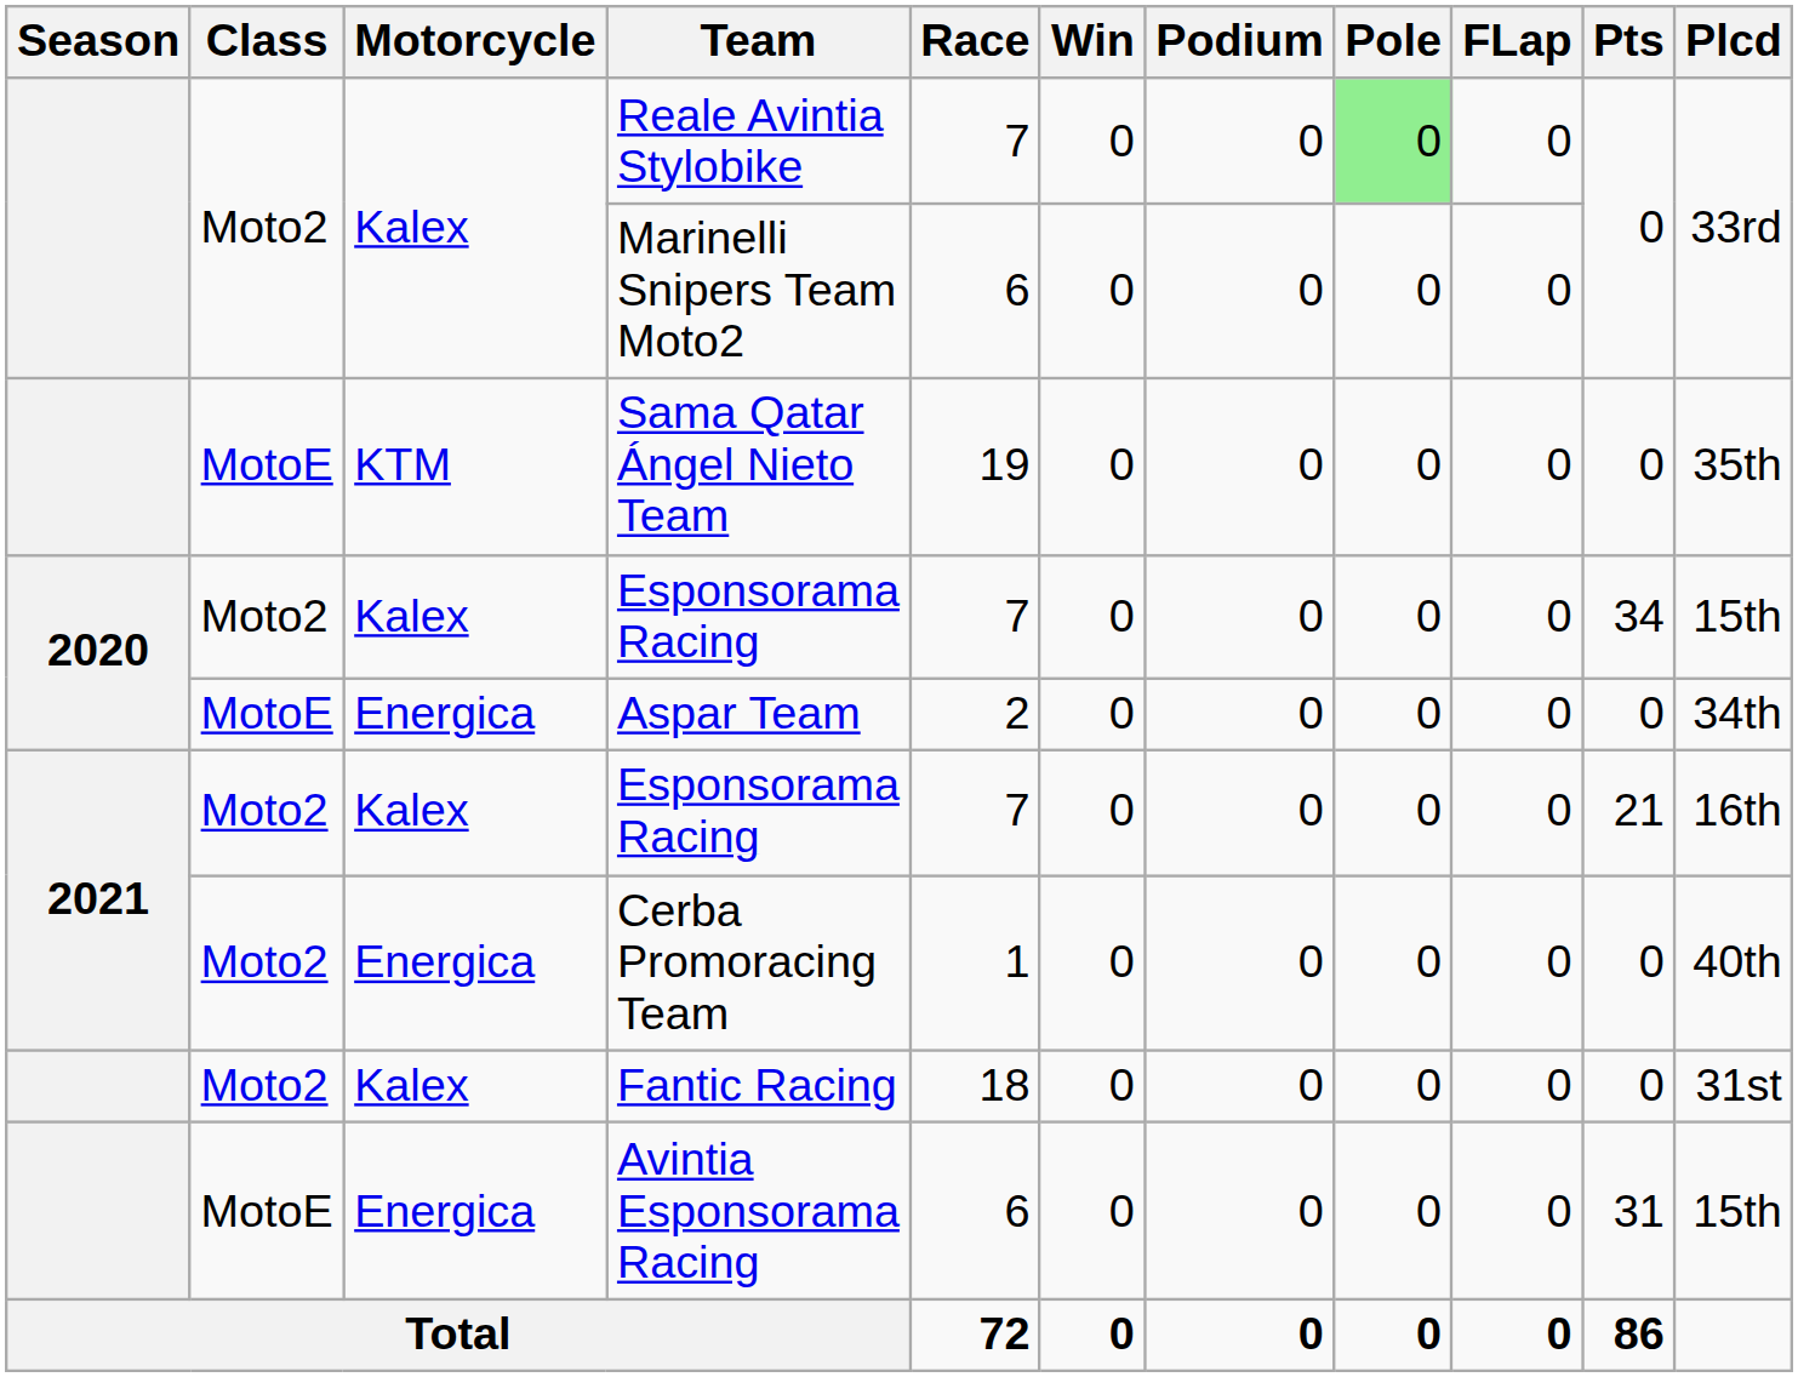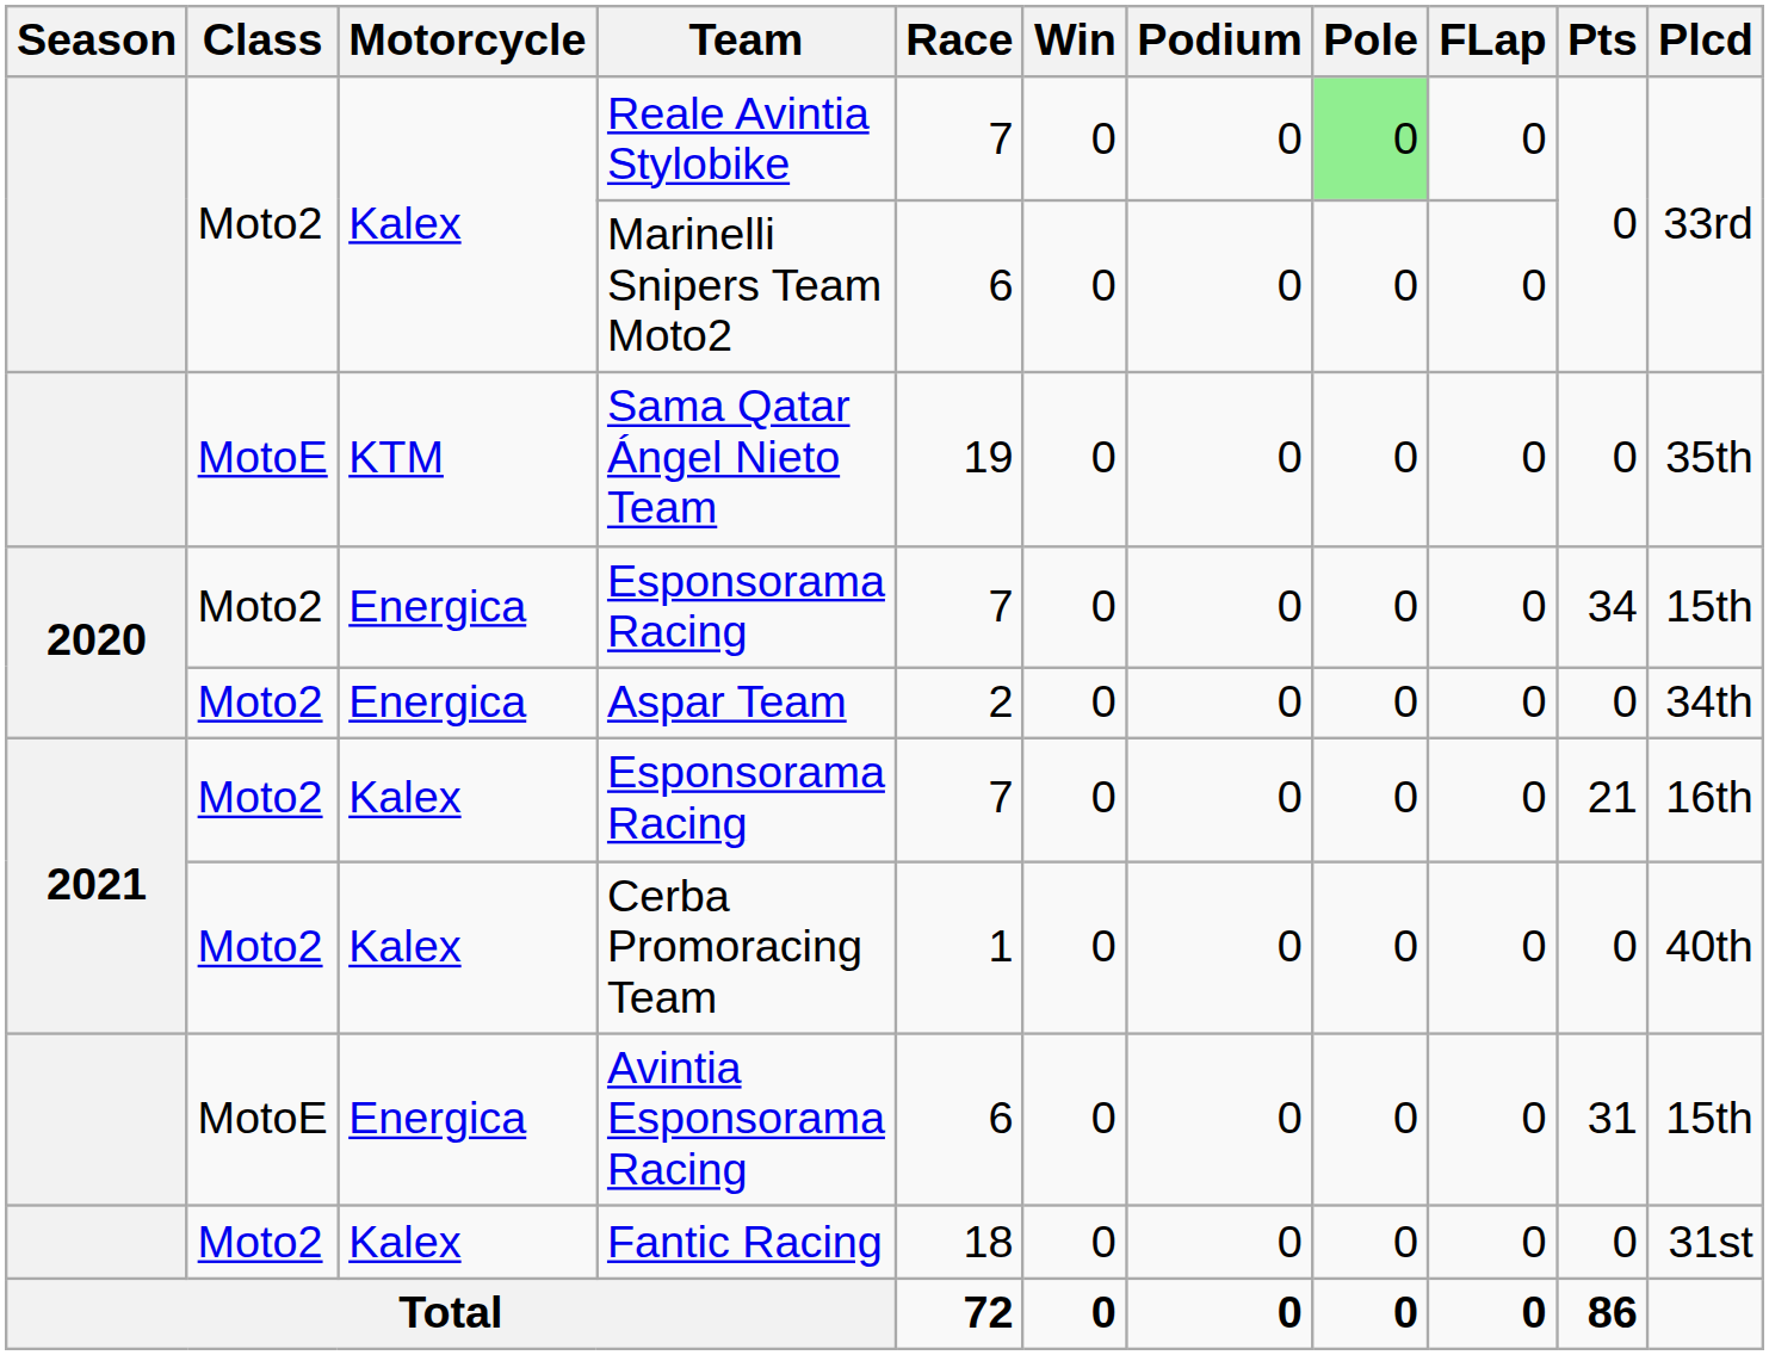2020 / Esponsorama Racing | Motorcycle: Kalex -> Energica
Aspar Team | Class: MotoE -> Moto2
Cerba Promoracing Team | Motorcycle: Energica -> Kalex
rows swapped: Avintia Esponsorama Racing <-> Fantic Racing
